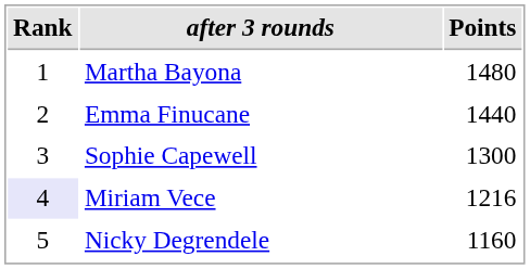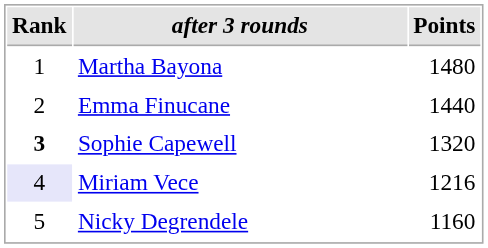Sophie Capewell | Rank: normal -> bold
Sophie Capewell | Points: 1300 -> 1320
